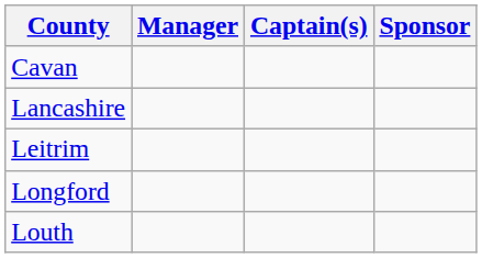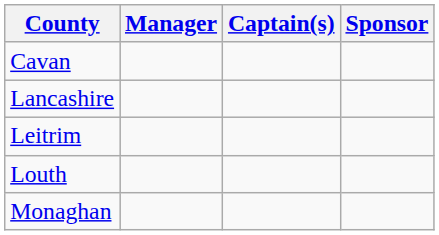- row: Longford
+ row: Monaghan
